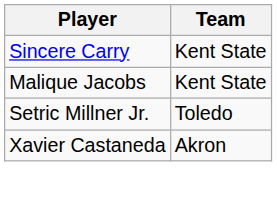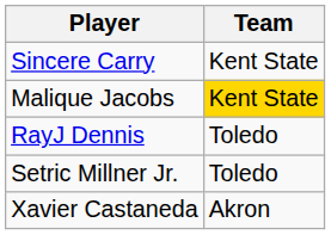Malique Jacobs | Team: no background -> gold background
+ row: RayJ Dennis | Toledo
